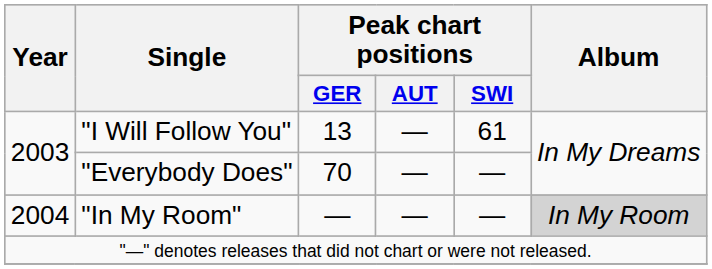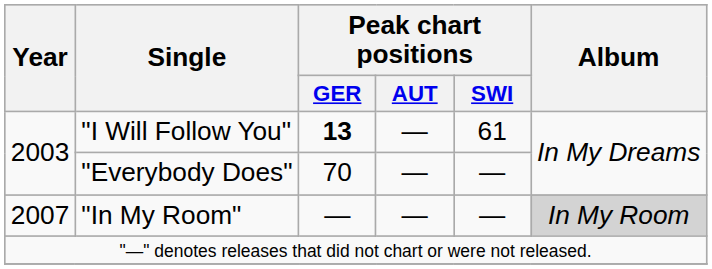"I Will Follow You" | Peak chart positions / GER: normal -> bold
"In My Room" | Year: 2004 -> 2007
